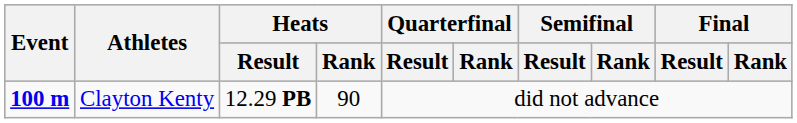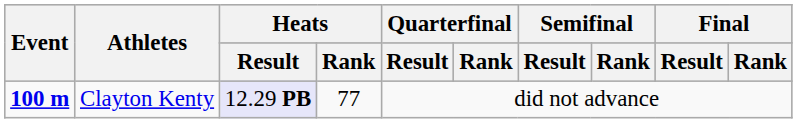Clayton Kenty | Heats / Result: no background -> lavender background
Clayton Kenty | Heats / Rank: 90 -> 77
